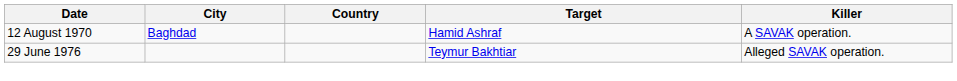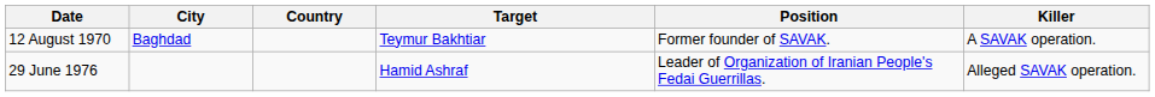+ column: Position | Former founder of SAVAK. | Leader of Organization of Iranian People's Fedai Guerrillas.
12 August 1970 | Target: Hamid Ashraf -> Teymur Bakhtiar
29 June 1976 | Target: Teymur Bakhtiar -> Hamid Ashraf
